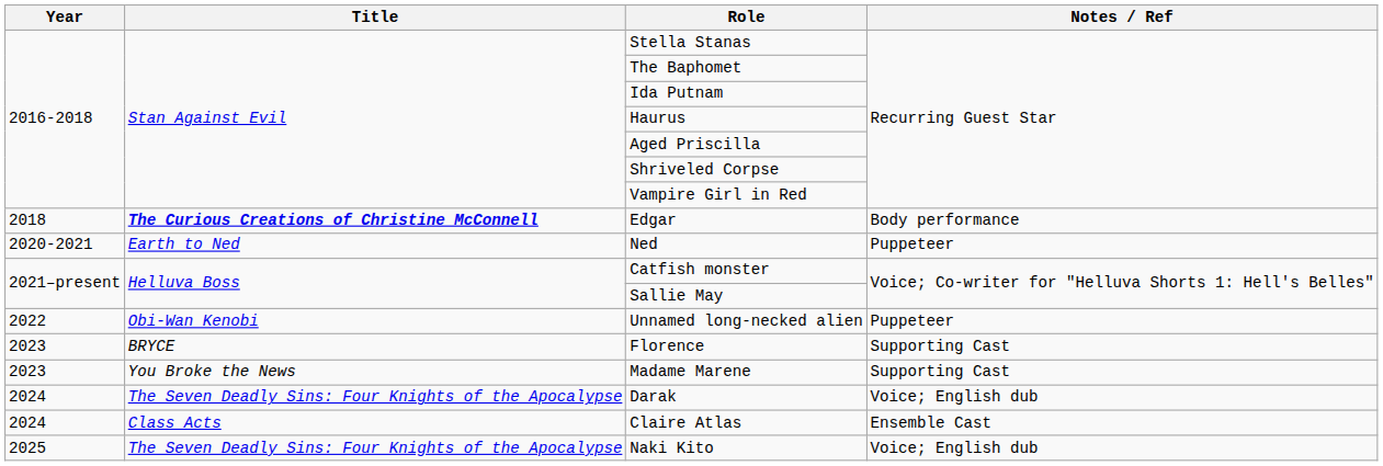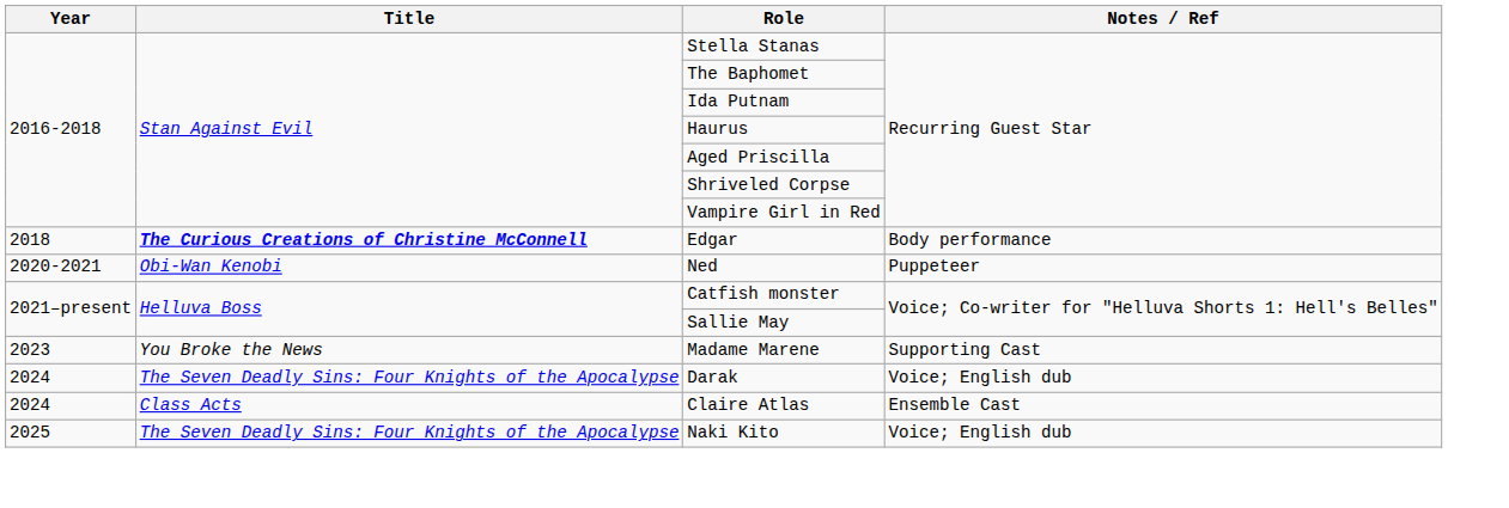Ned | Title: Earth to Ned -> Obi-Wan Kenobi
- row: 2022 | Obi-Wan Kenobi | Unnamed long-necked alien | Puppeteer
- row: 2023 | BRYCE | Florence | Supporting Cast
